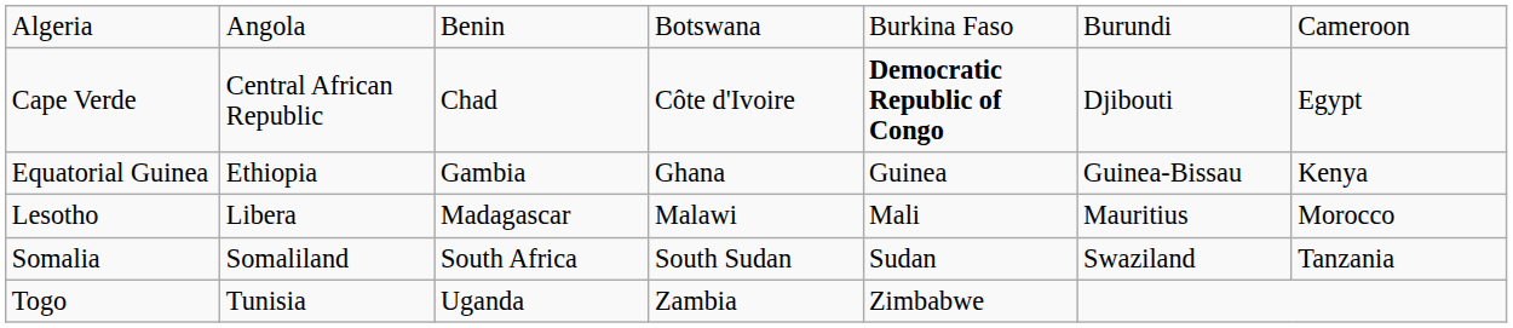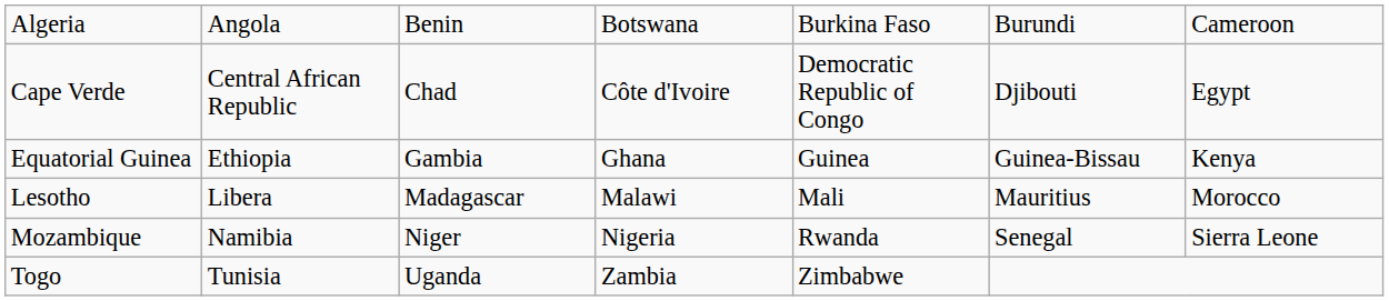Cape Verde | column 5: bold -> normal
+ row: Mozambique | Namibia | Niger | Nigeria | Rwanda | Senegal | Sierra Leone
- row: Somalia | Somaliland | South Africa | South Sudan | Sudan | Swaziland | Tanzania
